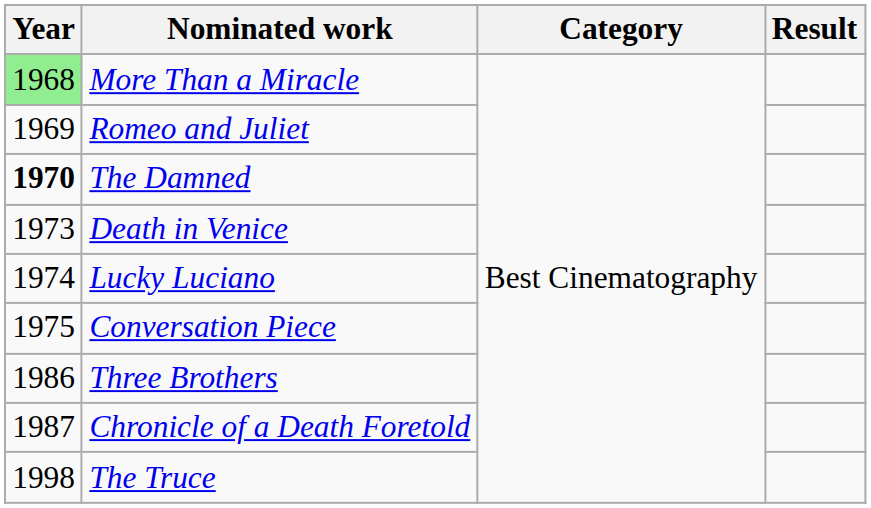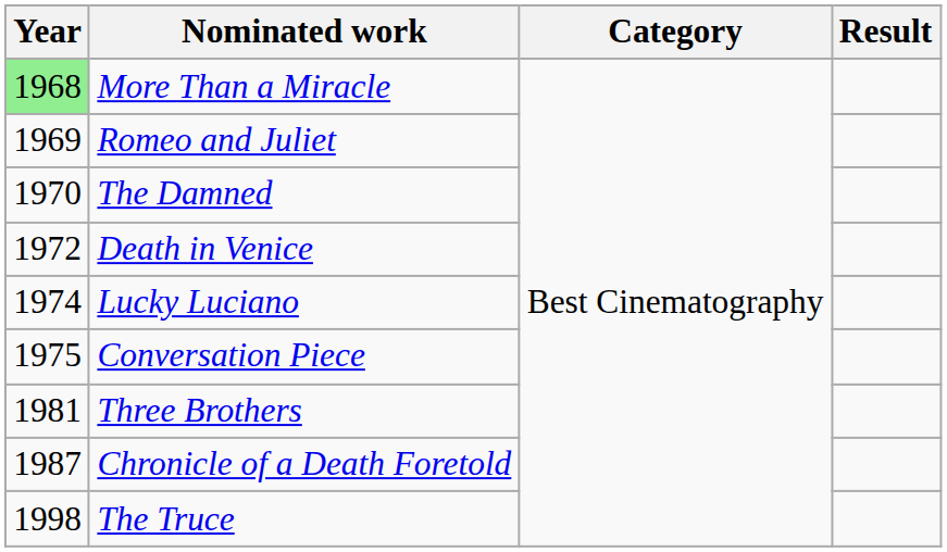The Damned | Year: bold -> normal
Death in Venice | Year: 1973 -> 1972
Three Brothers | Year: 1986 -> 1981
